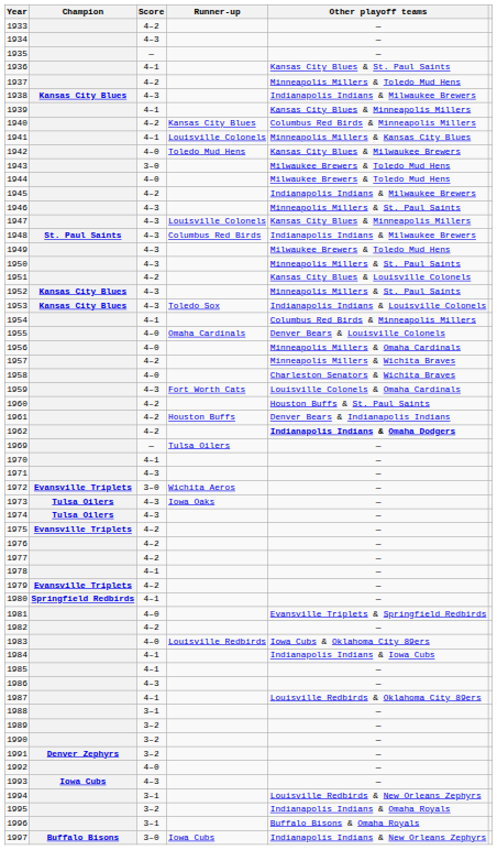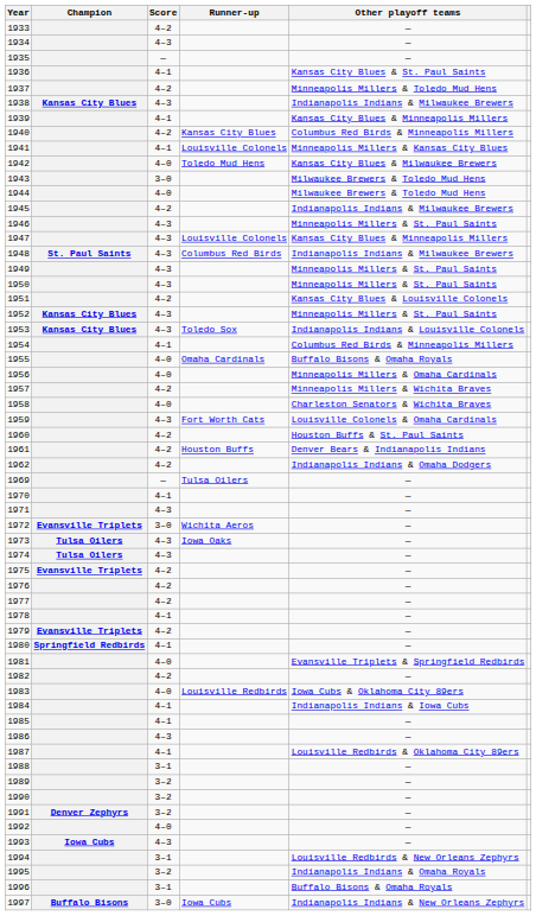1949 | Other playoff teams: Milwaukee Brewers & Toledo Mud Hens -> Minneapolis Millers & St. Paul Saints
1955 | Other playoff teams: Denver Bears & Louisville Colonels -> Buffalo Bisons & Omaha Royals
1962 | Other playoff teams: bold -> normal
